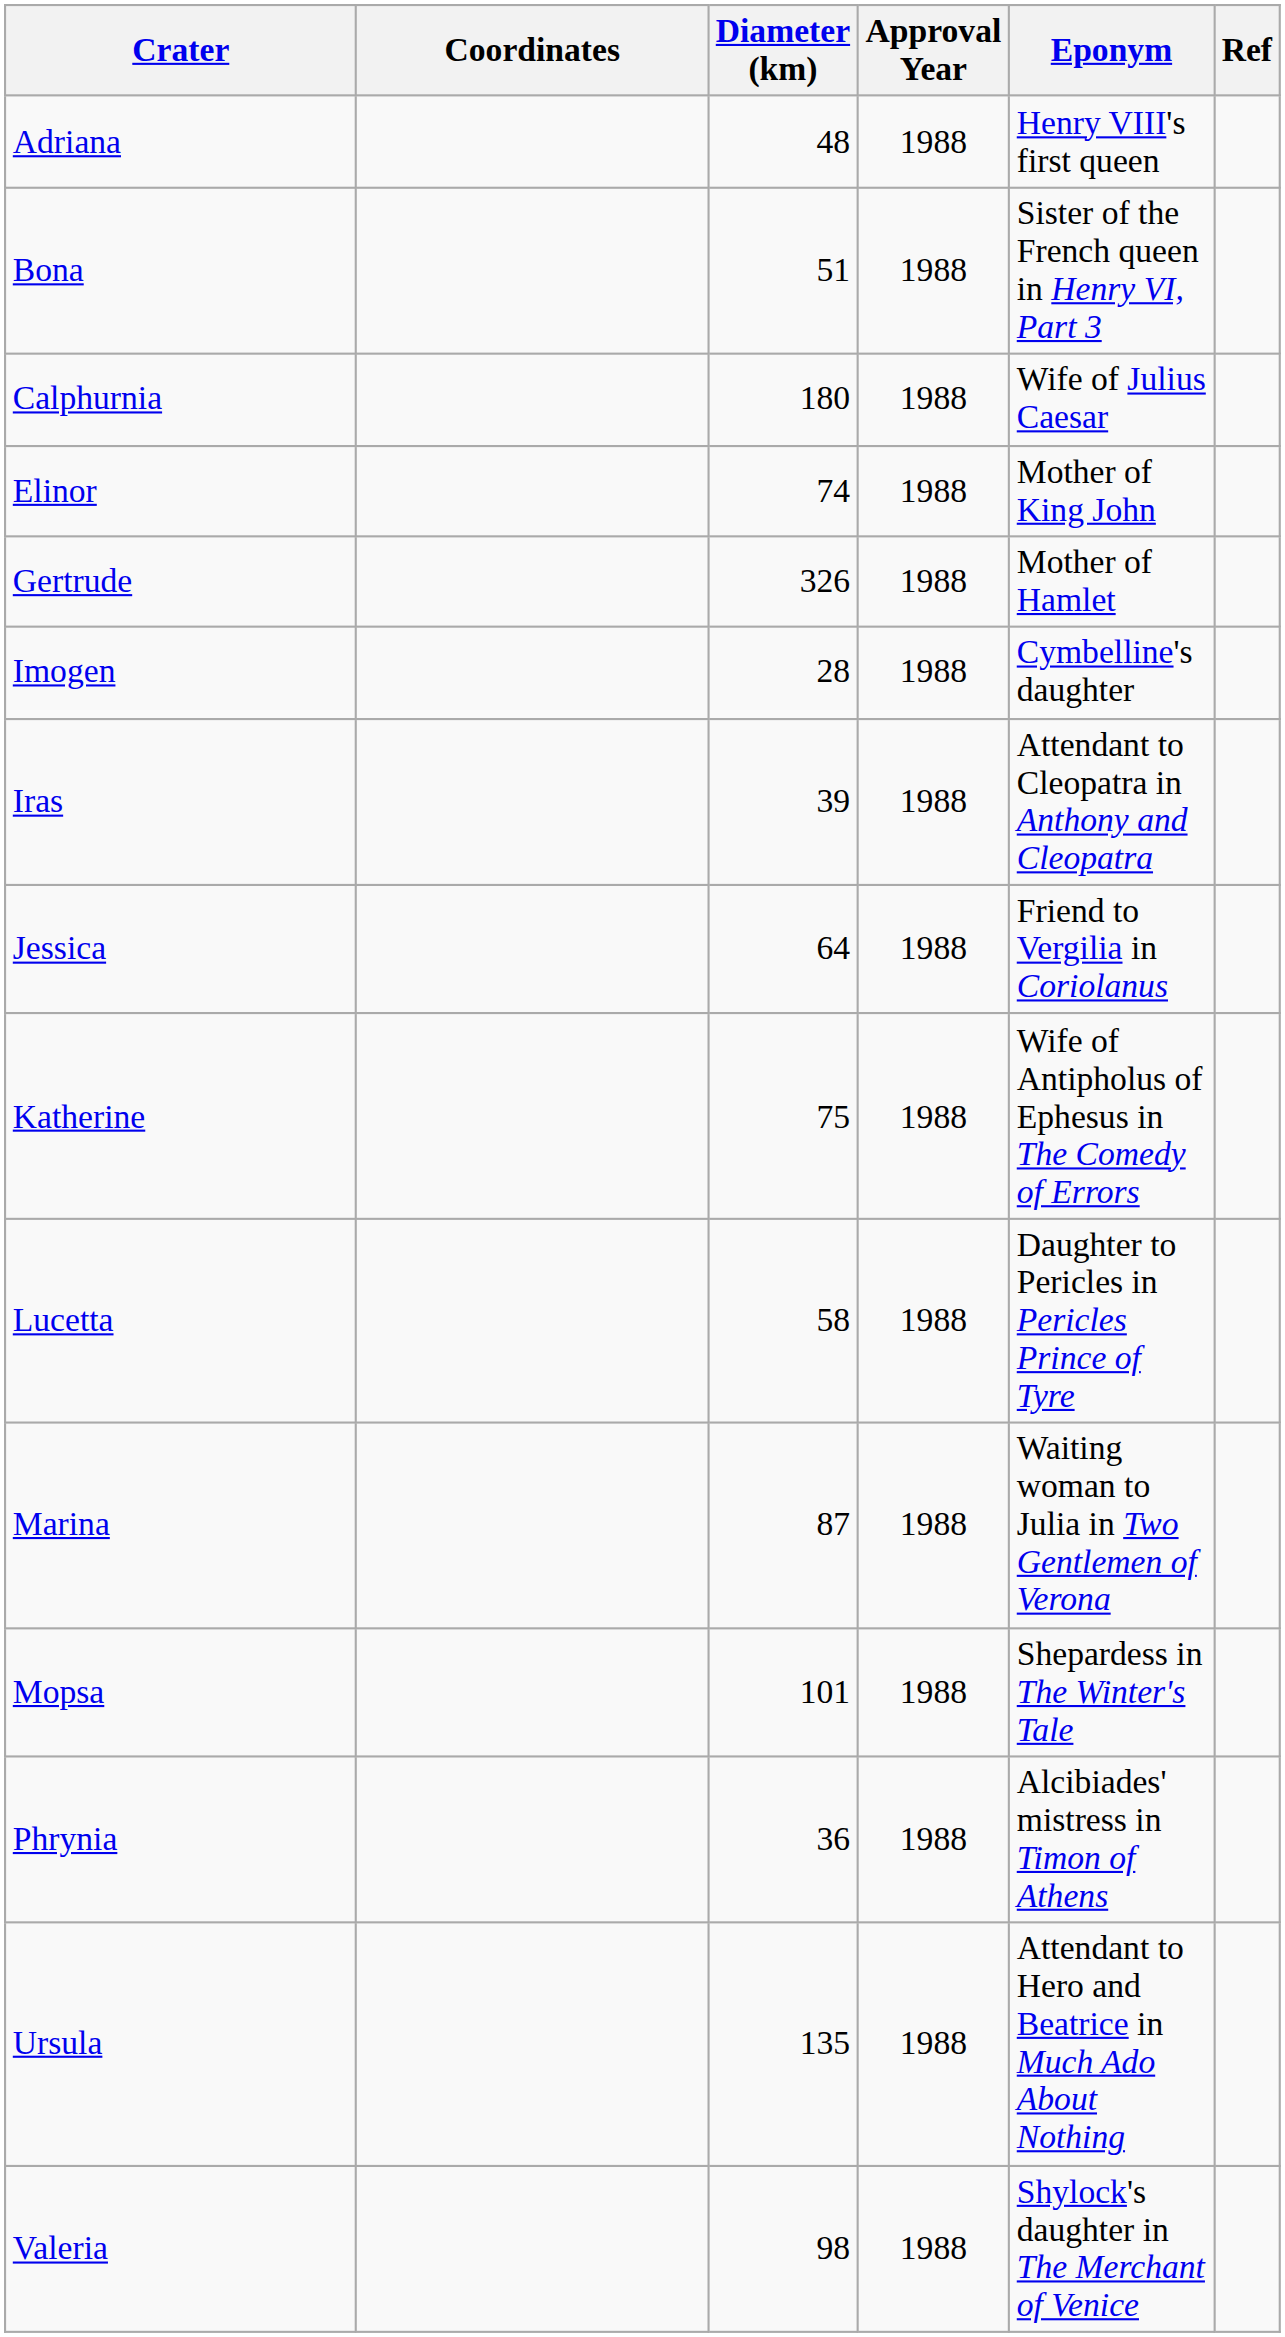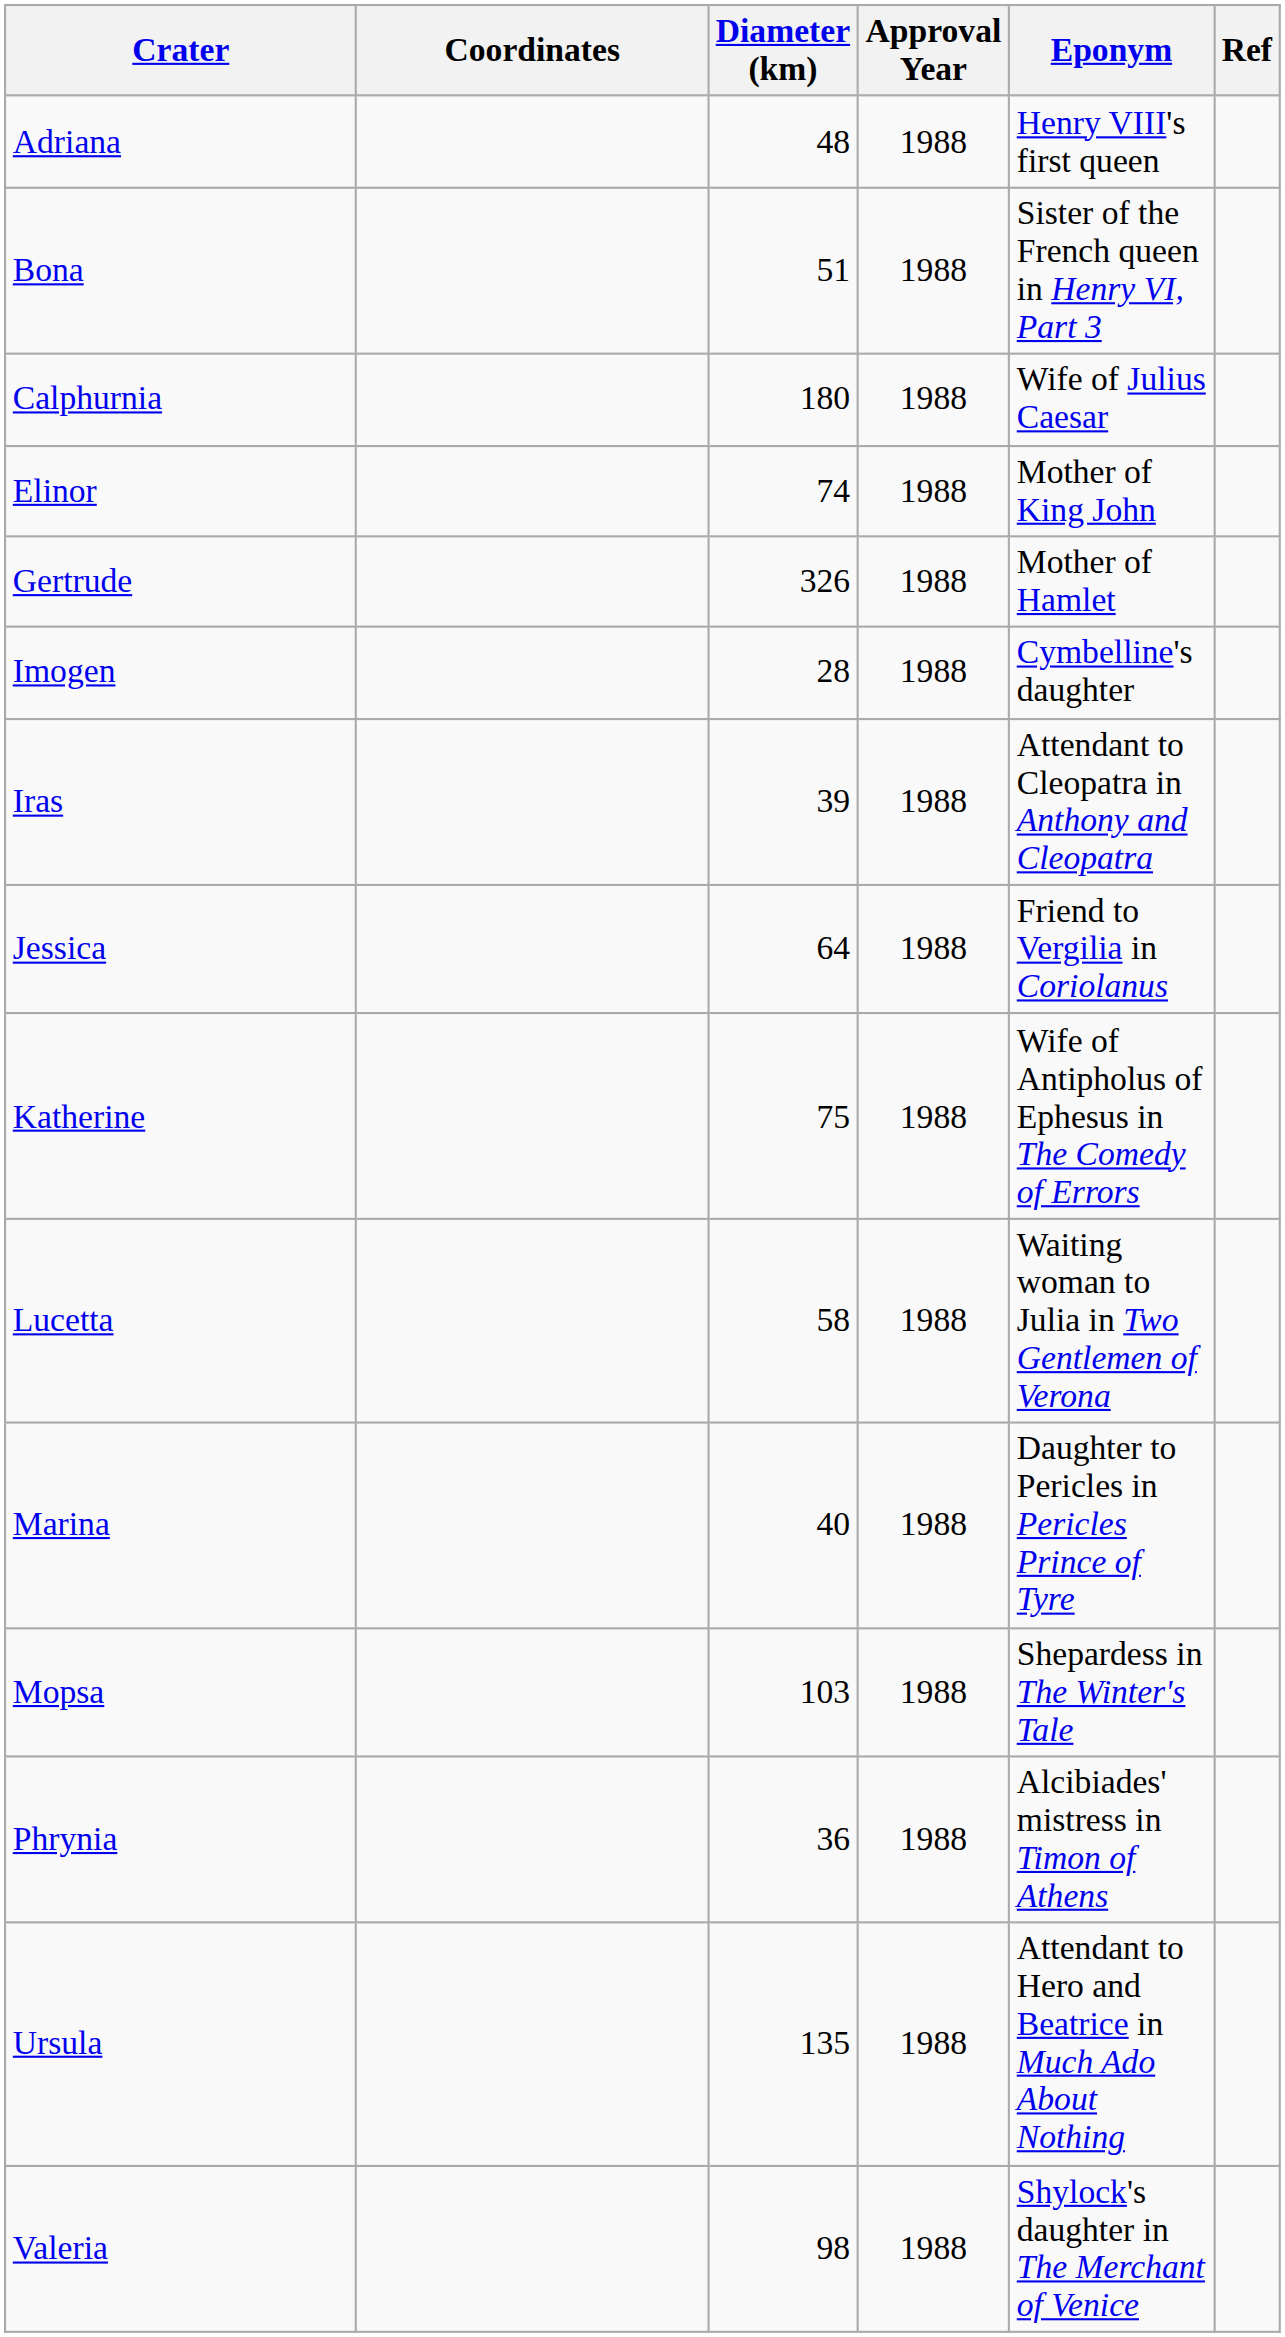Lucetta | Eponym: Daughter to Pericles in Pericles Prince of Tyre -> Waiting woman to Julia in Two Gentlemen of Verona
Marina | Diameter (km): 87 -> 40
Marina | Eponym: Waiting woman to Julia in Two Gentlemen of Verona -> Daughter to Pericles in Pericles Prince of Tyre
Mopsa | Diameter (km): 101 -> 103
